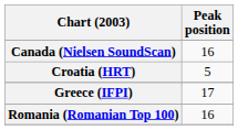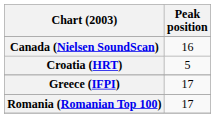Romania (Romanian Top 100) | Peak position: 16 -> 17
